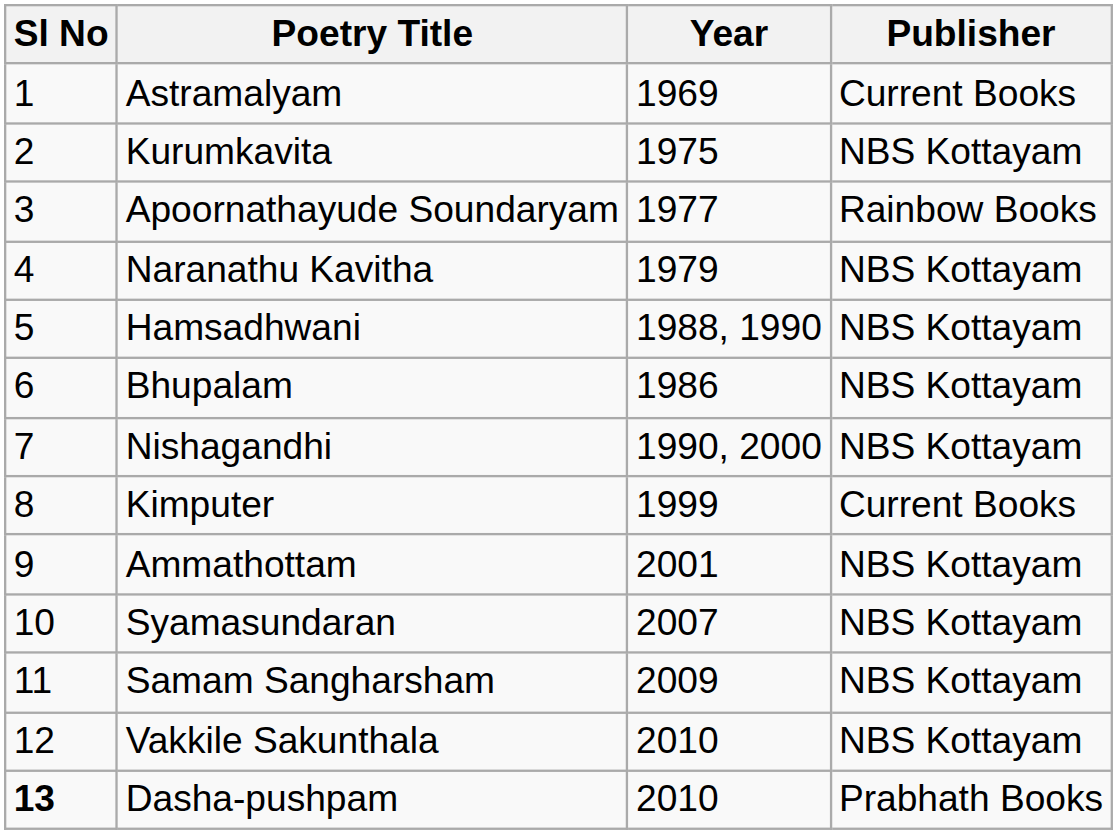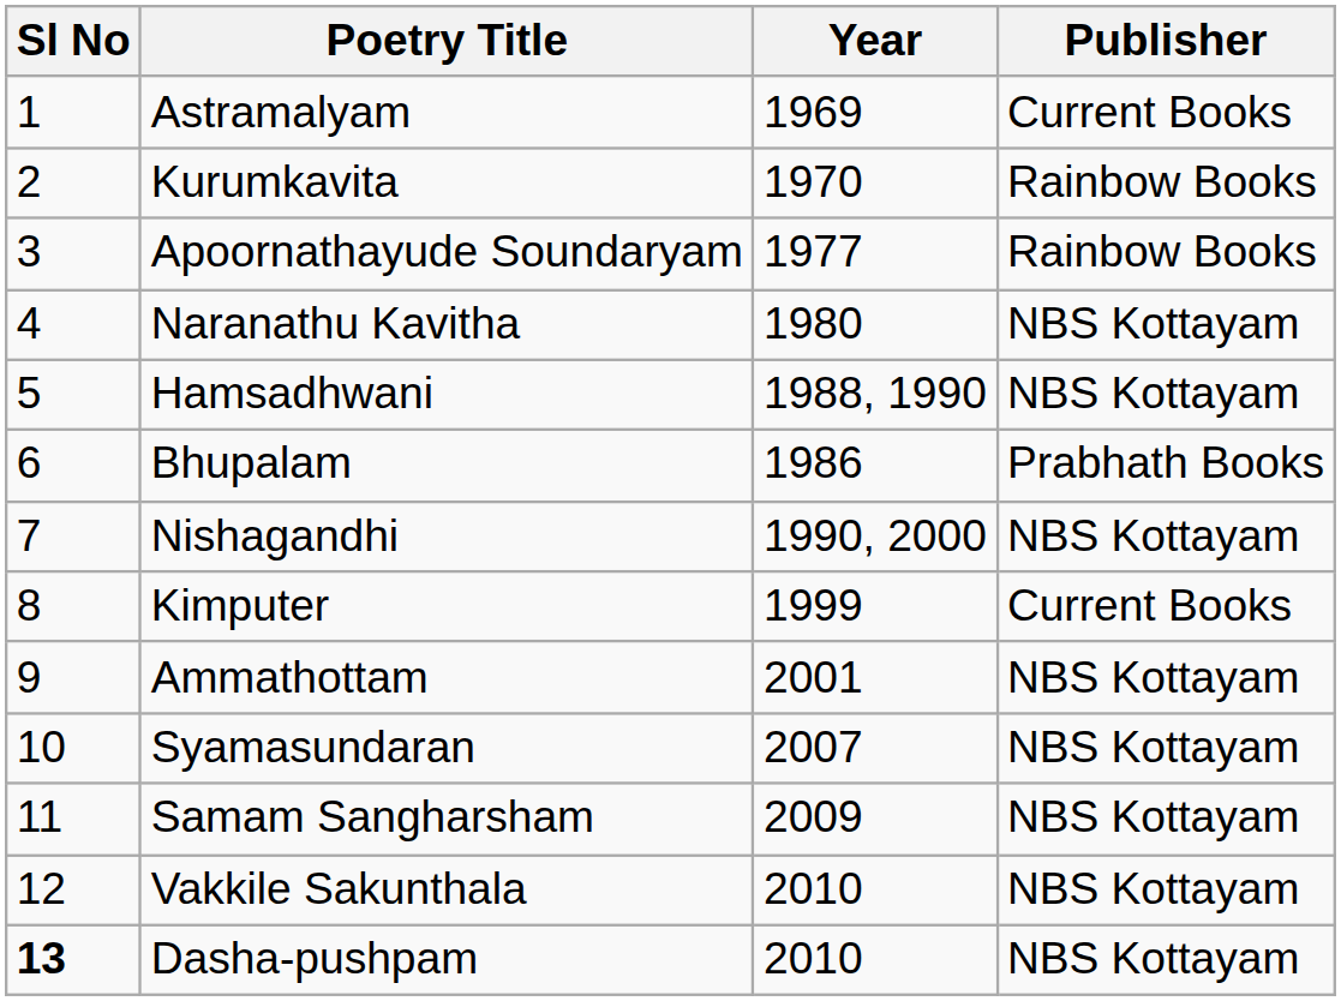Kurumkavita | Year: 1975 -> 1970
Kurumkavita | Publisher: NBS Kottayam -> Rainbow Books
Naranathu Kavitha | Year: 1979 -> 1980
Bhupalam | Publisher: NBS Kottayam -> Prabhath Books
Dasha-pushpam | Publisher: Prabhath Books -> NBS Kottayam
